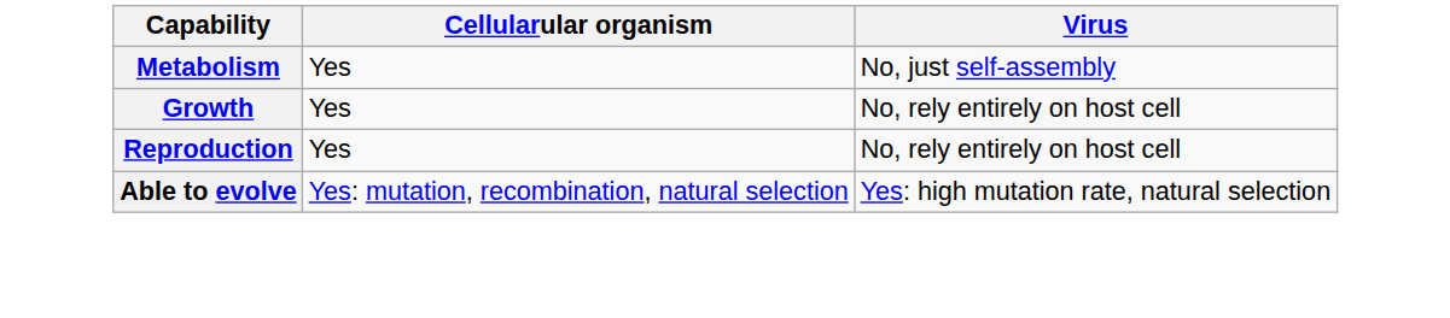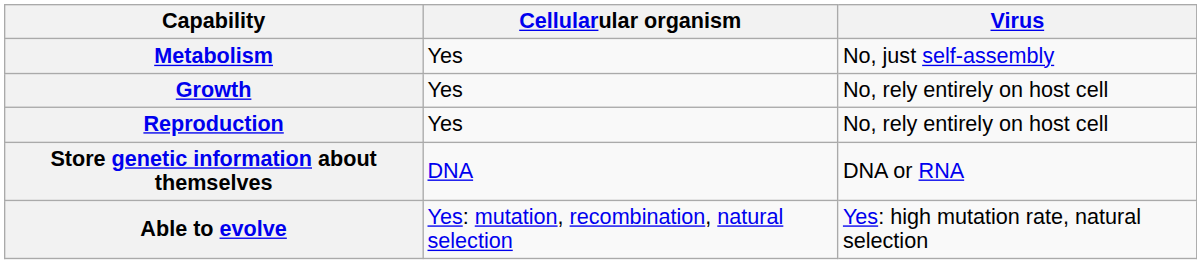+ row: Store genetic information about themselves | DNA | DNA or RNA
